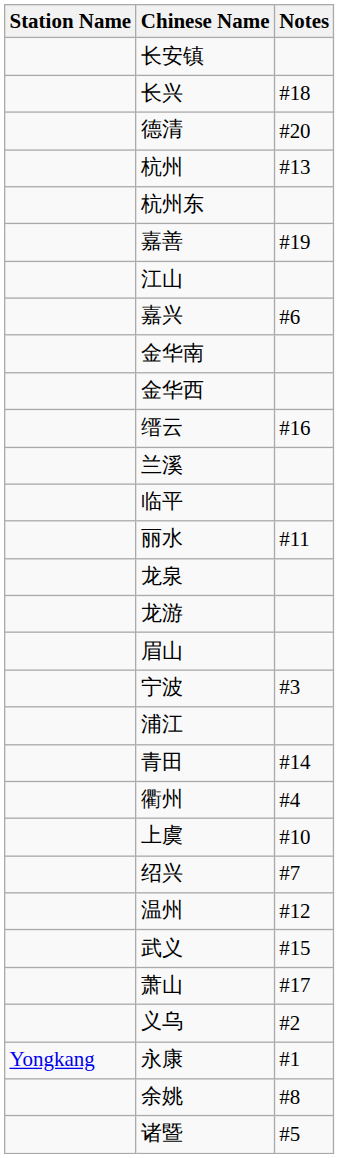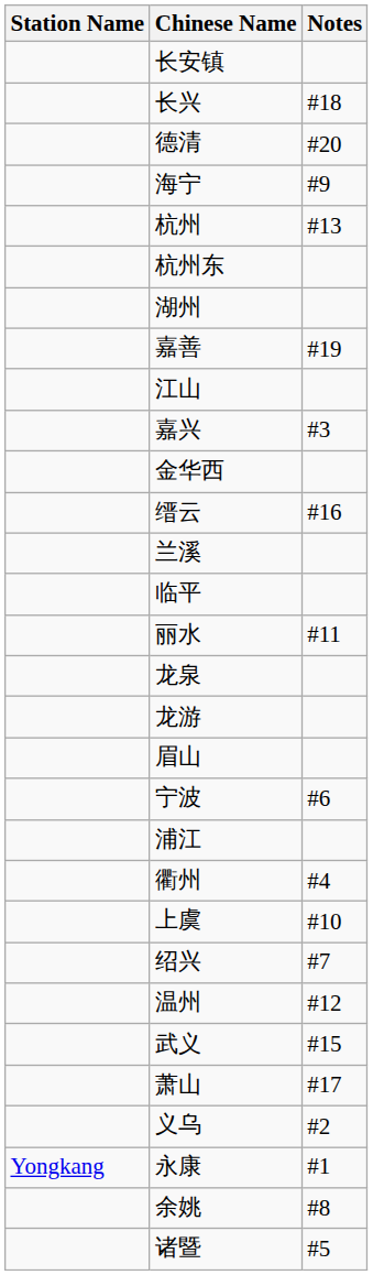+ row: 海宁 | #9
+ row: 湖州
嘉兴 | Notes: #6 -> #3
- row: 金华南
宁波 | Notes: #3 -> #6
- row: 青田 | #14
